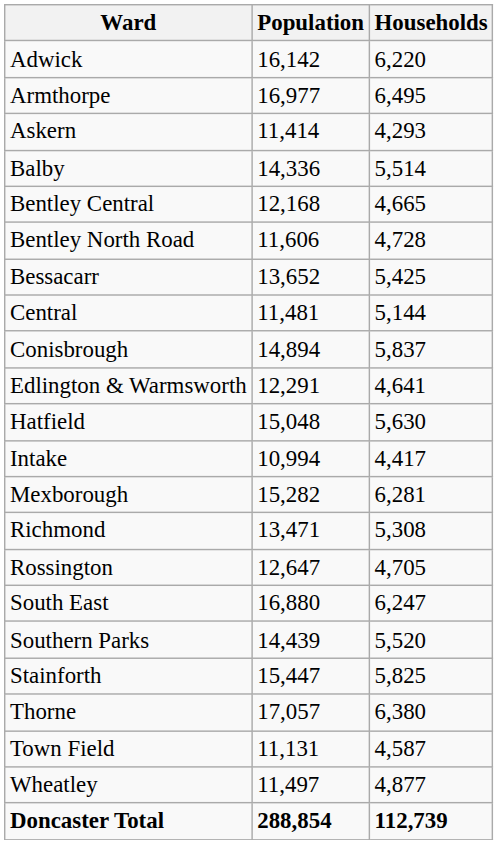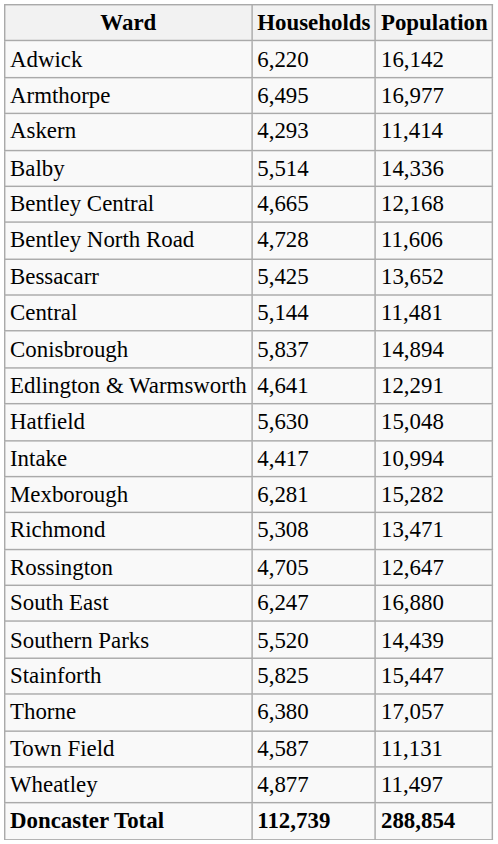columns swapped: Population <-> Households
